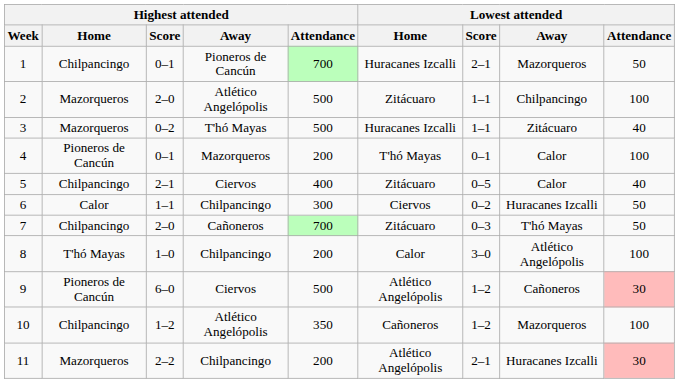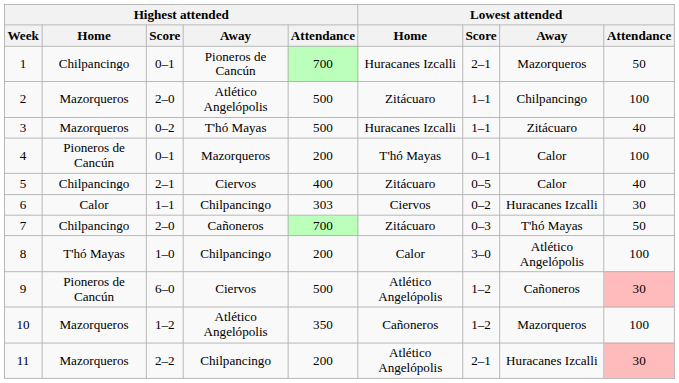6 | Highest attended / Attendance: 300 -> 303
6 | Lowest attended / Attendance: 50 -> 30
10 | Highest attended / Home: Chilpancingo -> Mazorqueros
